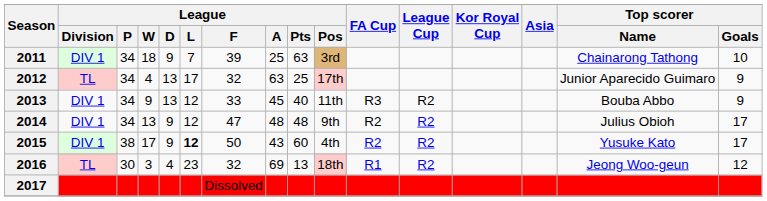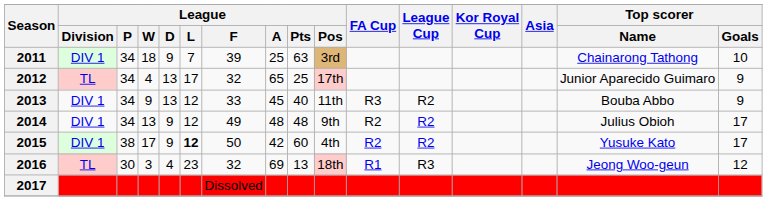2012 | League / A: 63 -> 65
2014 | League / F: 47 -> 49
2015 | League / A: 43 -> 42
2016 | League Cup: R2 -> R3
